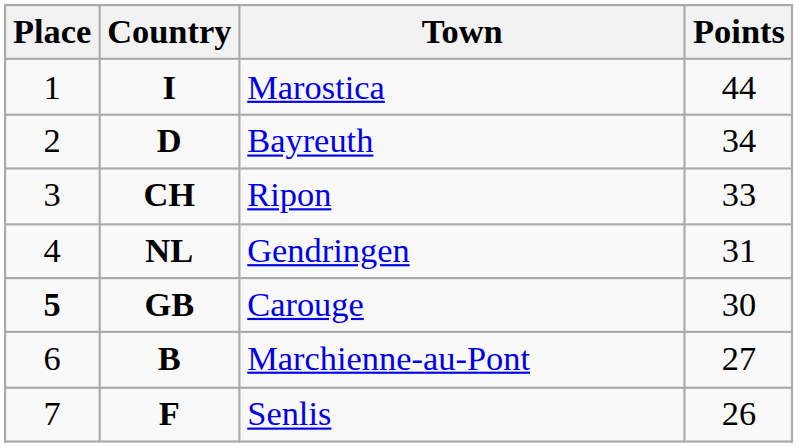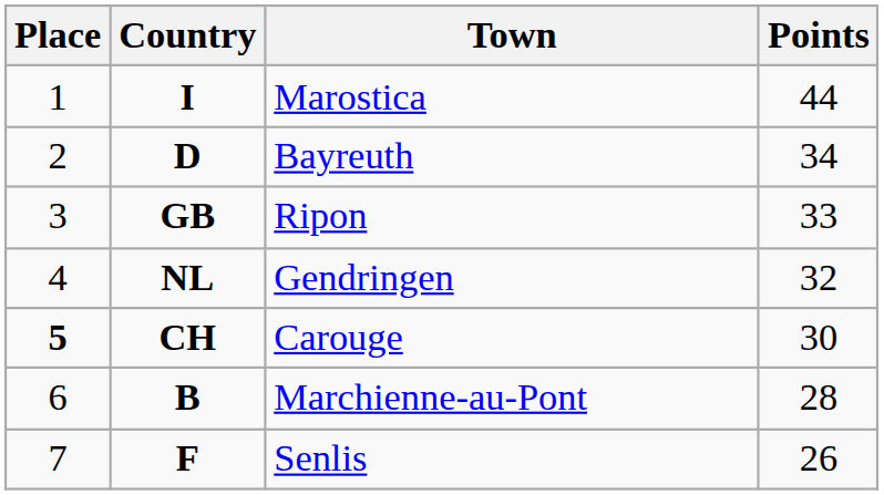Ripon | Country: CH -> GB
Gendringen | Points: 31 -> 32
Carouge | Country: GB -> CH
Marchienne-au-Pont | Points: 27 -> 28
